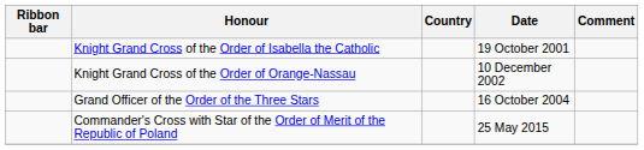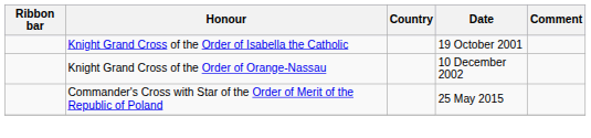- row: Grand Officer of the Order of the Three Stars | 16 October 2004
